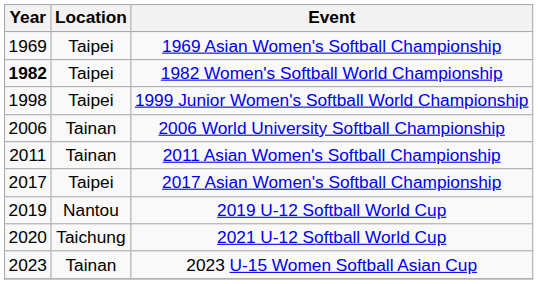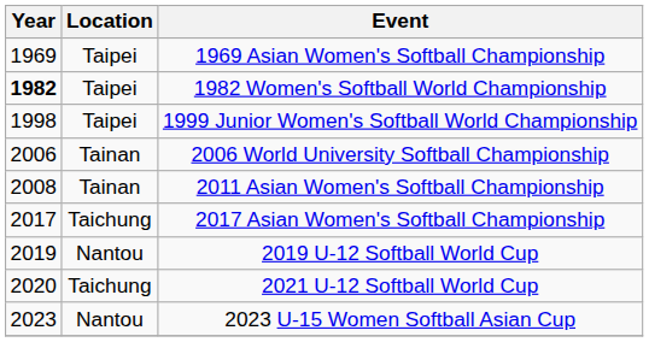2011 Asian Women's Softball Championship | Year: 2011 -> 2008
2017 Asian Women's Softball Championship | Location: Taipei -> Taichung
2023 U-15 Women Softball Asian Cup | Location: Tainan -> Nantou
